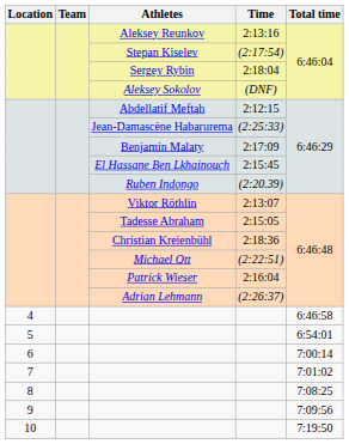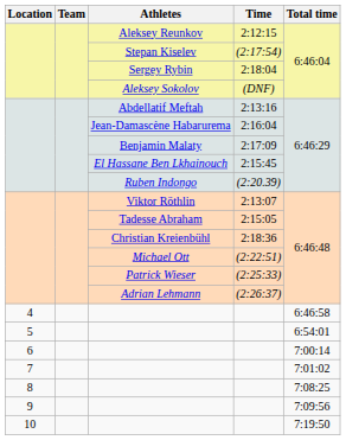Aleksey Reunkov | Time: 2:13:16 -> 2:12:15
Abdellatif Meftah | Time: 2:12:15 -> 2:13:16
Jean-Damascène Habarurema | Time: (2:25:33) -> 2:16:04
Patrick Wieser | Time: 2:16:04 -> (2:25:33)
